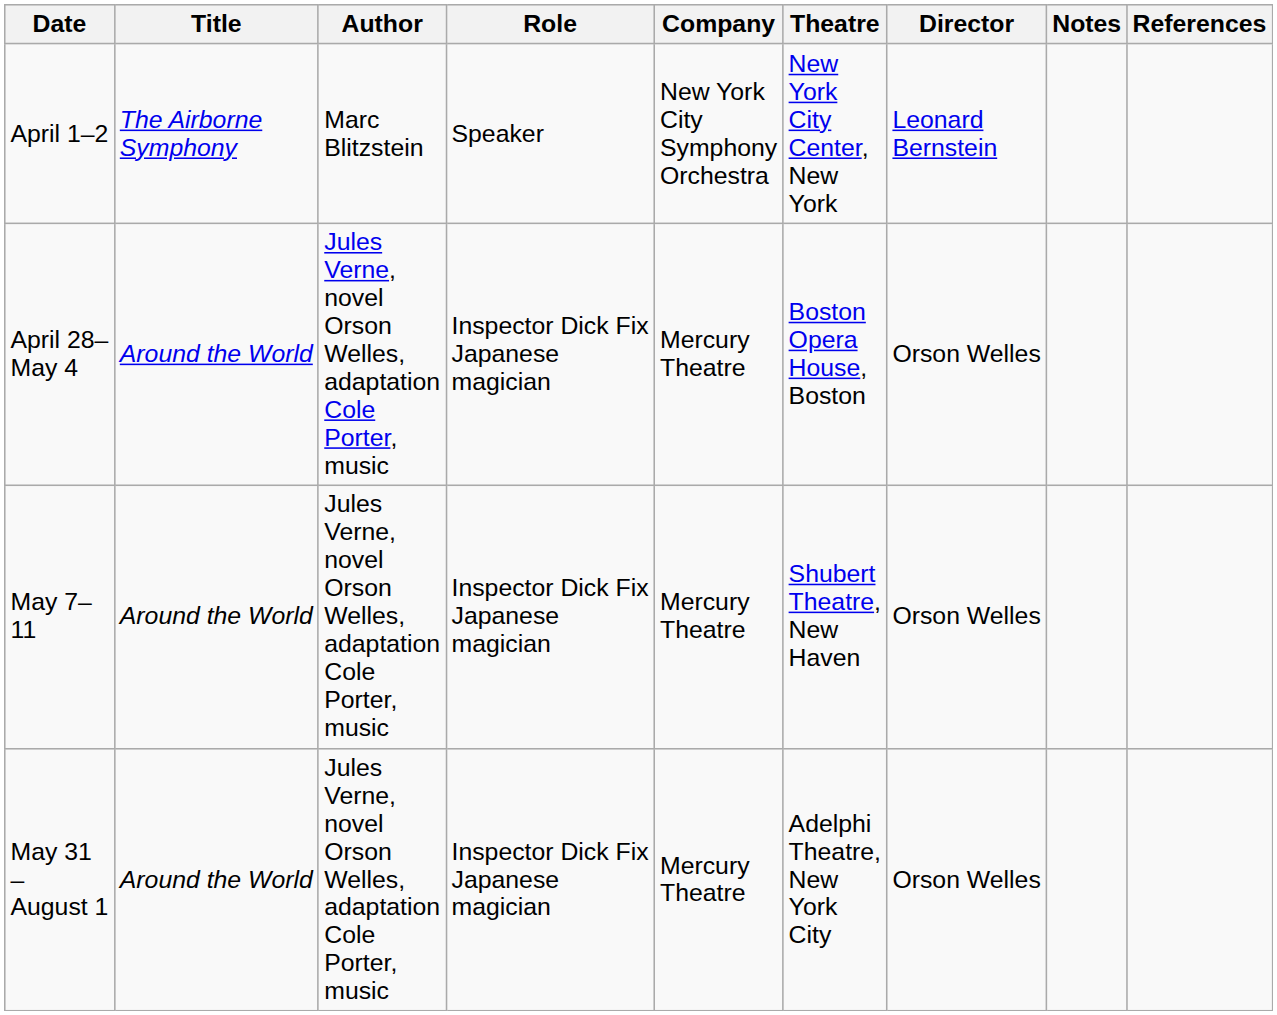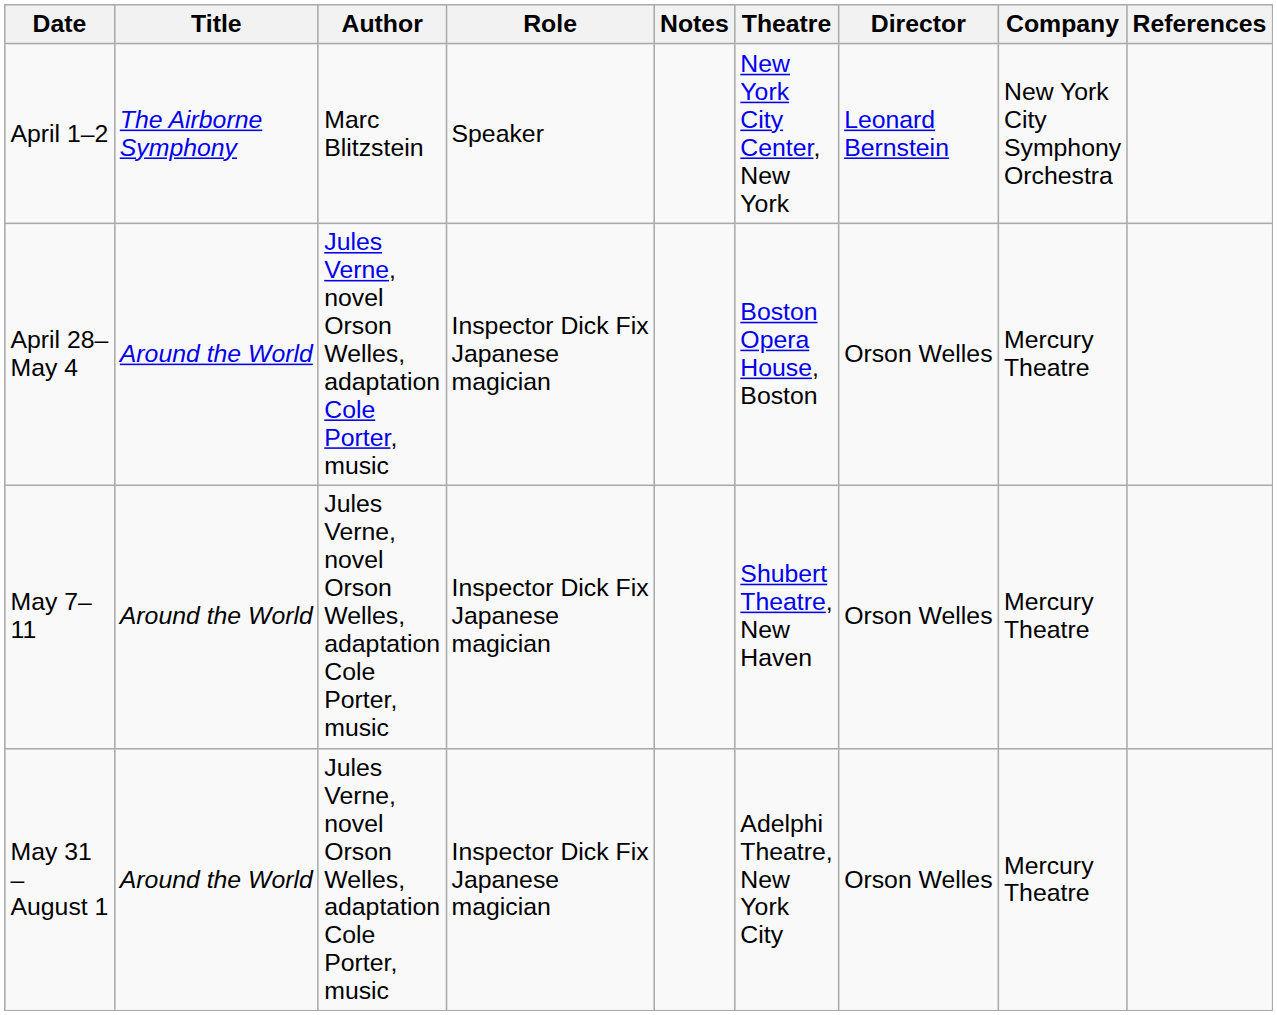columns swapped: Company <-> Notes
